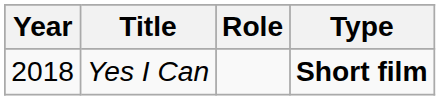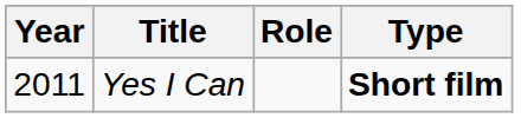Yes I Can | Year: 2018 -> 2011
